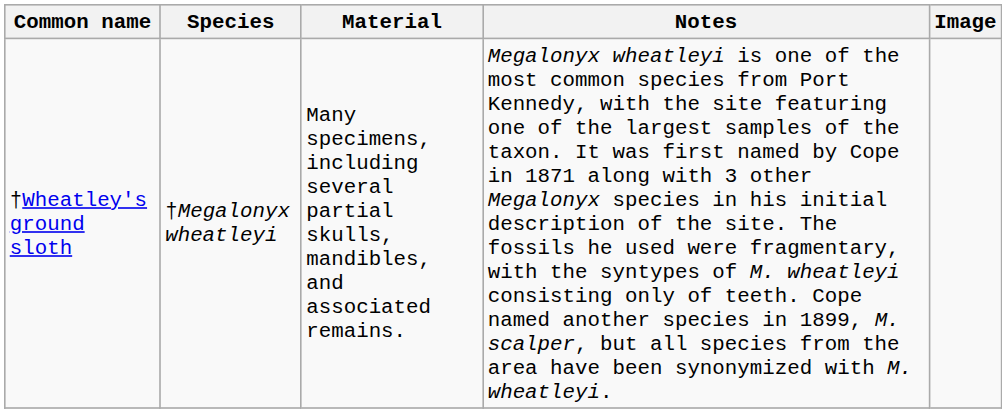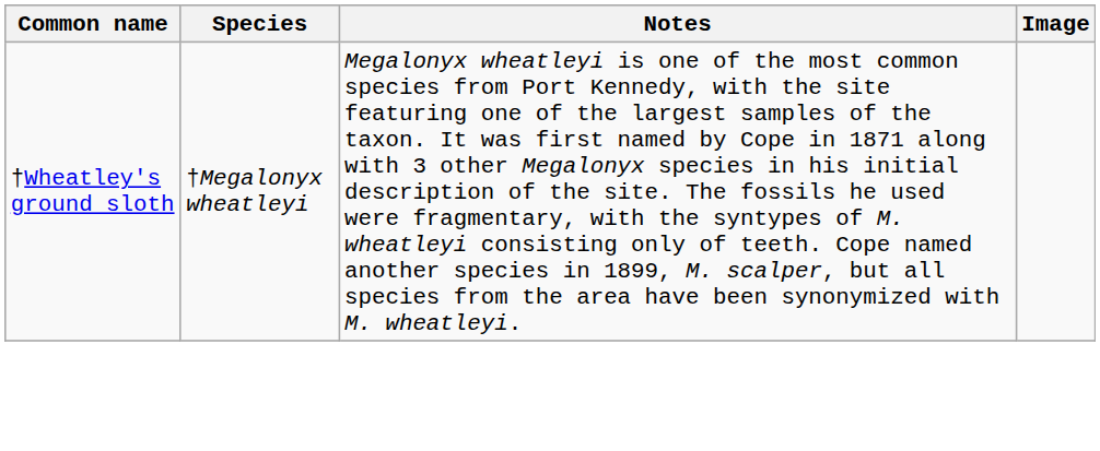- column: Material | Many specimens, including several partial skulls, mandibles, and associated remains.
